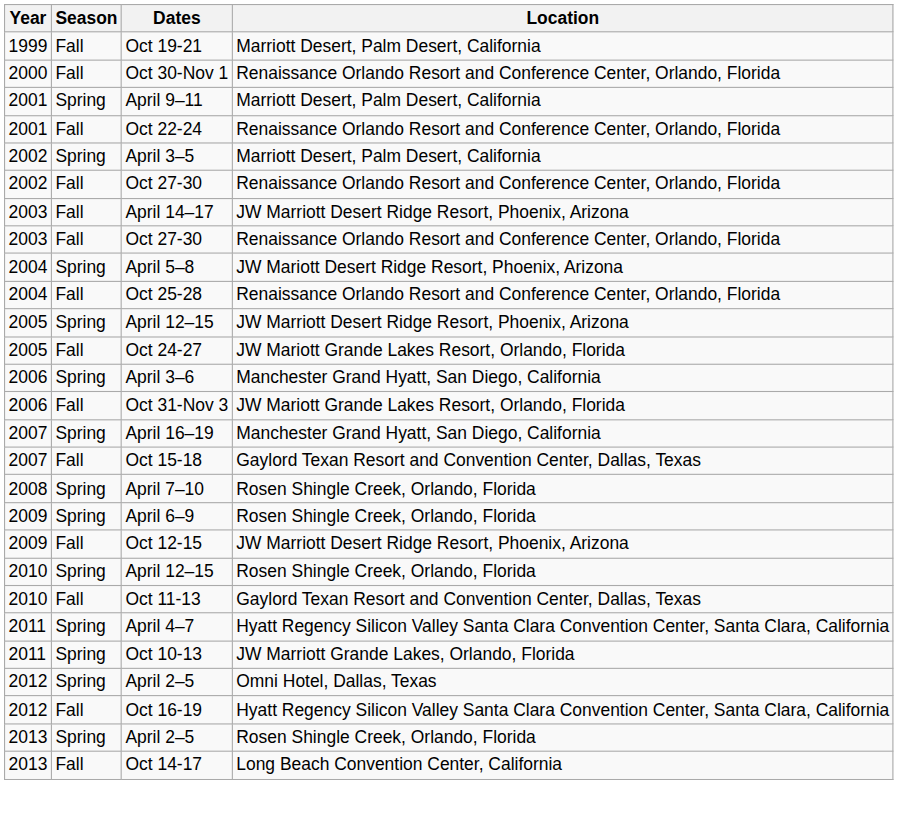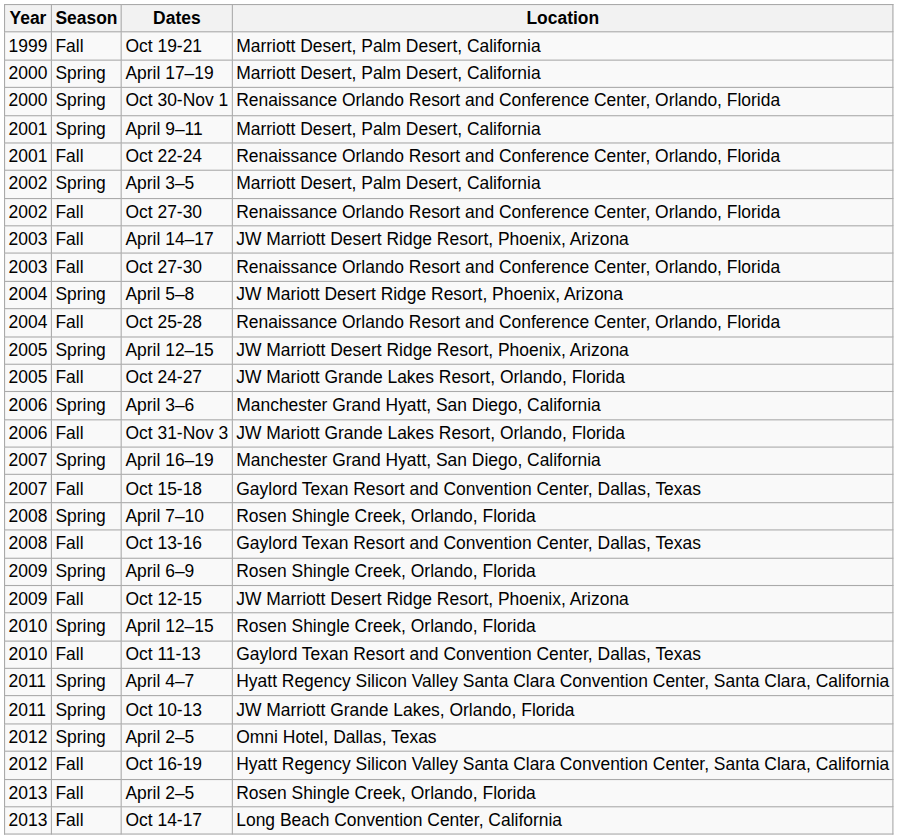+ row: 2000 | Spring | April 17–19 | Marriott Desert, Palm Desert, California
Oct 30-Nov 1 | Season: Fall -> Spring
+ row: 2008 | Fall | Oct 13-16 | Gaylord Texan Resort and Convention Center, Dallas, Texas
2013 / April 2–5 | Season: Spring -> Fall
